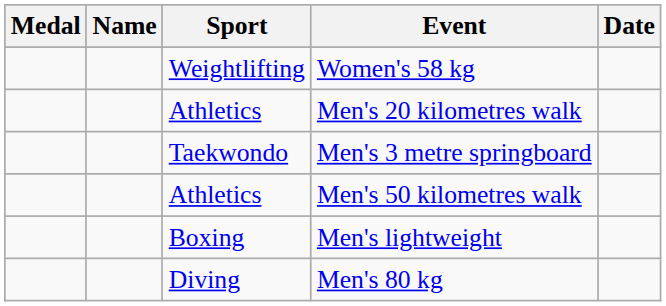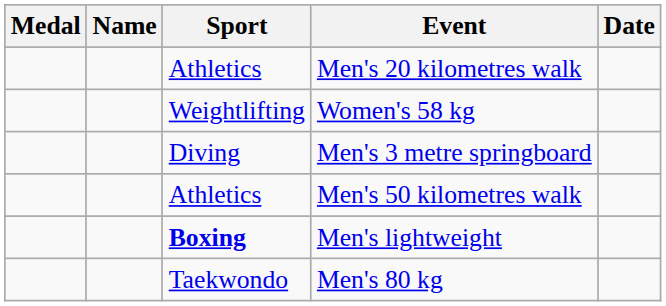rows swapped: Women's 58 kg <-> Men's 20 kilometres walk
Men's 3 metre springboard | Sport: Taekwondo -> Diving
Men's lightweight | Sport: normal -> bold
Men's 80 kg | Sport: Diving -> Taekwondo
